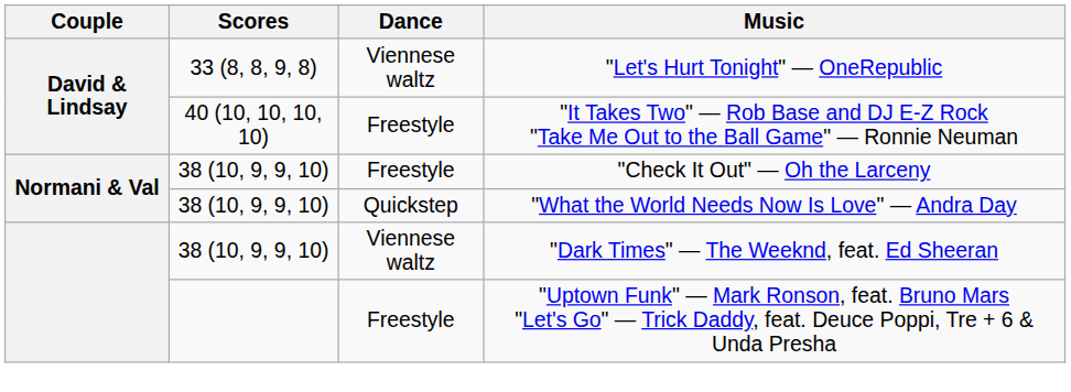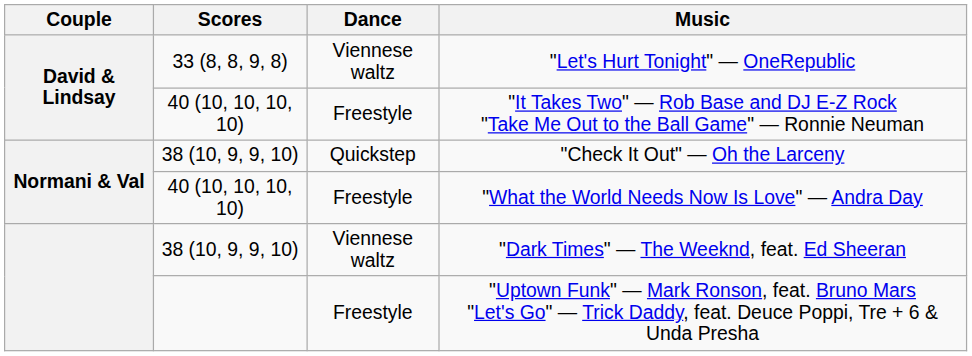"Check It Out" — Oh the Larceny | Dance: Freestyle -> Quickstep
"What the World Needs Now Is Love" — Andra Day | Scores: 38 (10, 9, 9, 10) -> 40 (10, 10, 10, 10)
"What the World Needs Now Is Love" — Andra Day | Dance: Quickstep -> Freestyle
